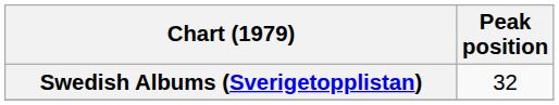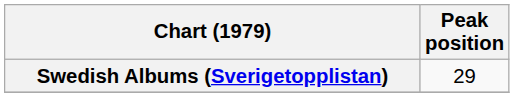Swedish Albums (Sverigetopplistan) | Peak position: 32 -> 29
